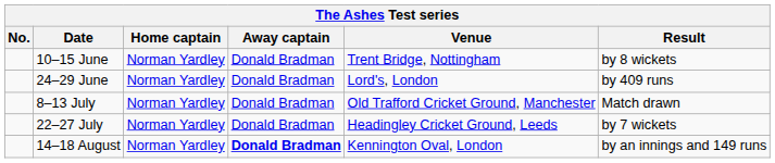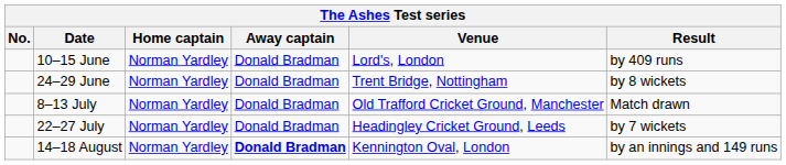10–15 June | Venue: Trent Bridge, Nottingham -> Lord's, London
10–15 June | Result: by 8 wickets -> by 409 runs
24–29 June | Venue: Lord's, London -> Trent Bridge, Nottingham
24–29 June | Result: by 409 runs -> by 8 wickets
